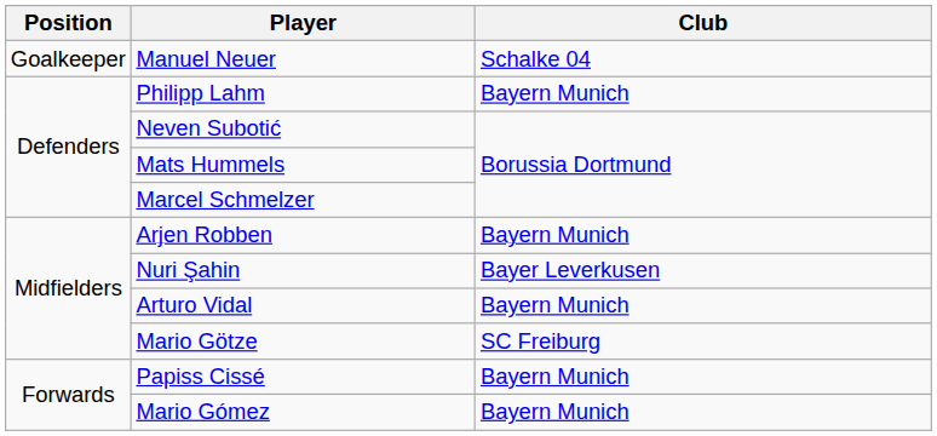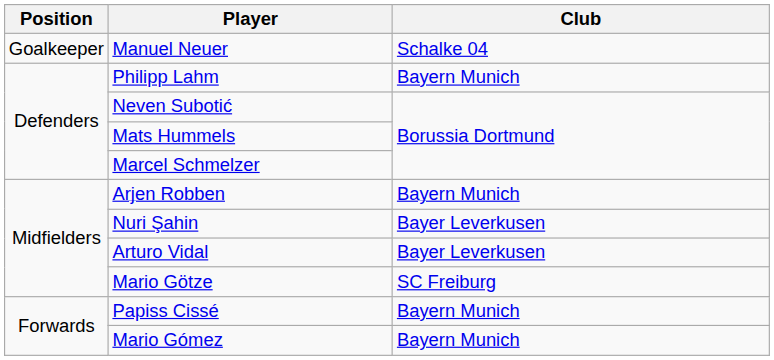Arturo Vidal | Club: Bayern Munich -> Bayer Leverkusen
